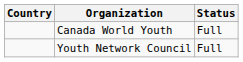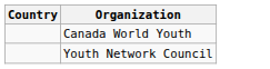- column: Status | Full | Full
